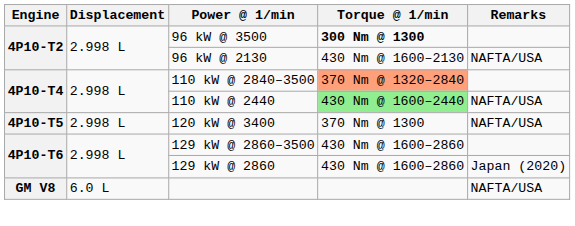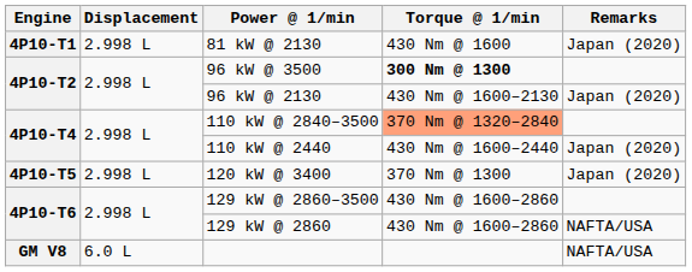+ row: 4P10-T1 | 2.998 L | 81 kW @ 2130 | 430 Nm @ 1600 | Japan (2020)
96 kW @ 2130 | Remarks: NAFTA/USA -> Japan (2020)
110 kW @ 2440 | Torque @ 1/min: lightgreen background -> no background
110 kW @ 2440 | Remarks: NAFTA/USA -> Japan (2020)
120 kW @ 3400 | Remarks: NAFTA/USA -> Japan (2020)
129 kW @ 2860 | Remarks: Japan (2020) -> NAFTA/USA
